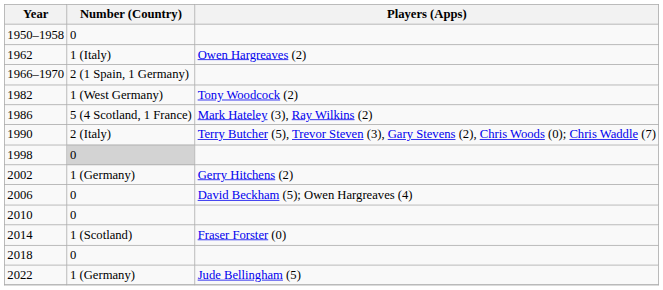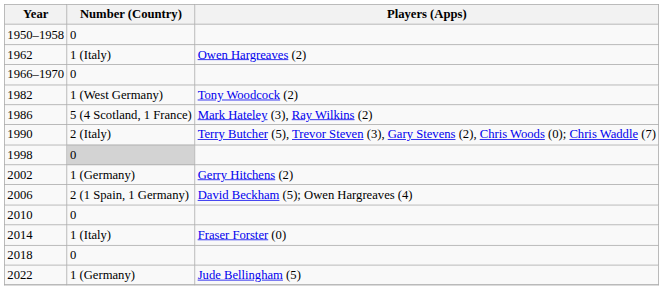1966–1970 | Number (Country): 2 (1 Spain, 1 Germany) -> 0
2006 | Number (Country): 0 -> 2 (1 Spain, 1 Germany)
2014 | Number (Country): 1 (Scotland) -> 1 (Italy)
